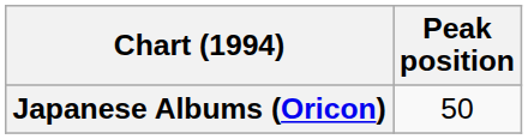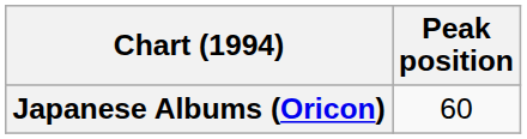Japanese Albums (Oricon) | Peak position: 50 -> 60
